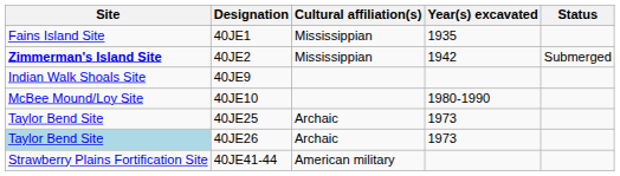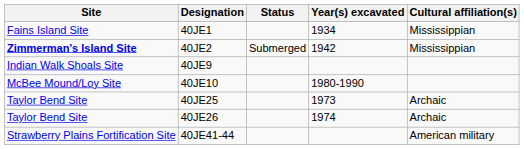columns swapped: Cultural affiliation(s) <-> Status
40JE1 | Year(s) excavated: 1935 -> 1934
40JE26 | Site: lightblue background -> no background
40JE26 | Year(s) excavated: 1973 -> 1974
